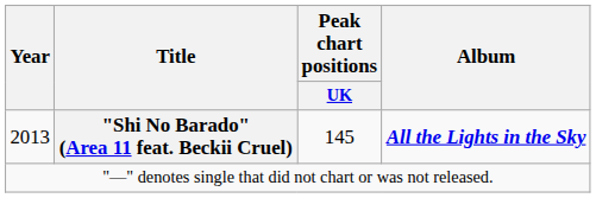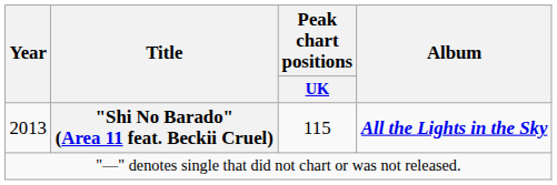2013 | Peak chart positions / UK: 145 -> 115
